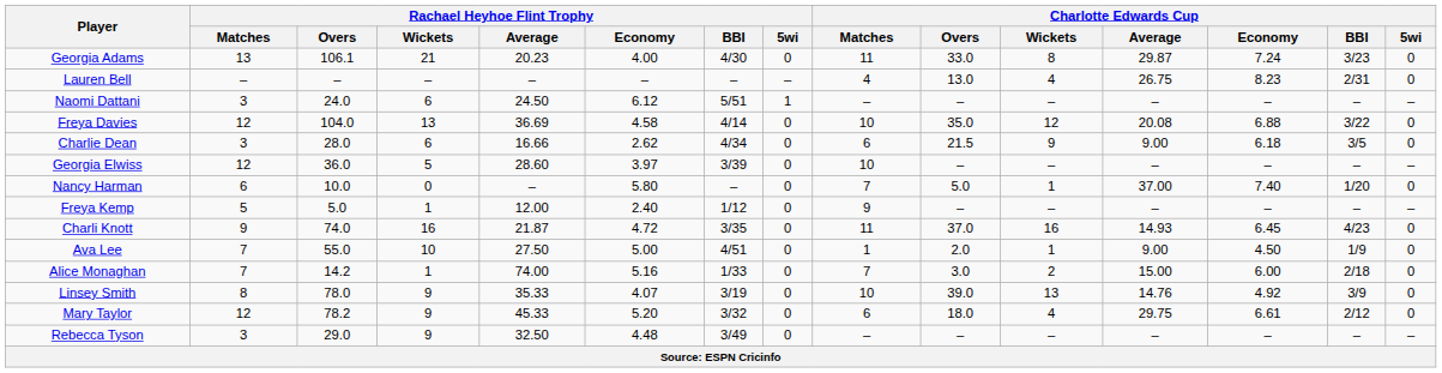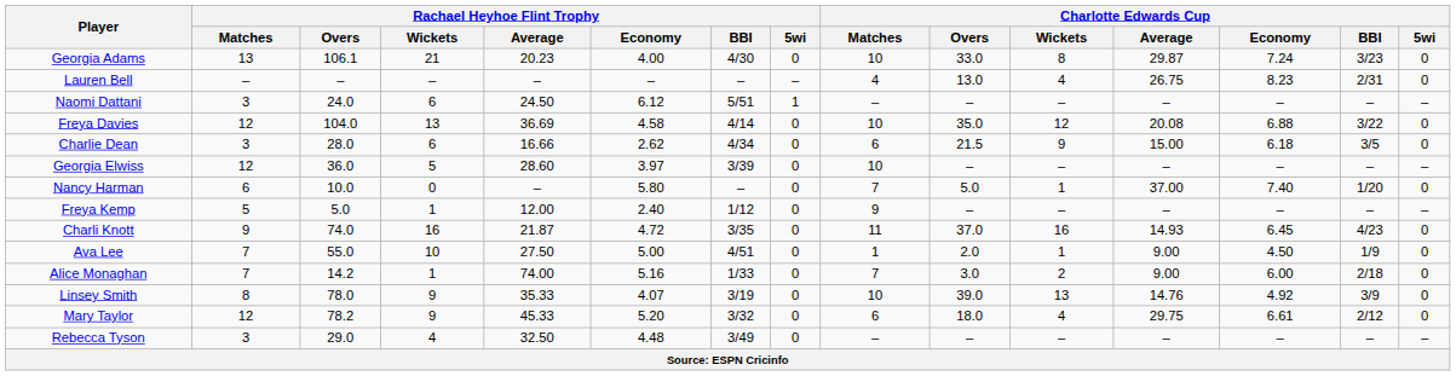Georgia Adams | Charlotte Edwards Cup / Matches: 11 -> 10
Charlie Dean | Charlotte Edwards Cup / Average: 9.00 -> 15.00
Alice Monaghan | Charlotte Edwards Cup / Average: 15.00 -> 9.00
Rebecca Tyson | Rachael Heyhoe Flint Trophy / Wickets: 9 -> 4
